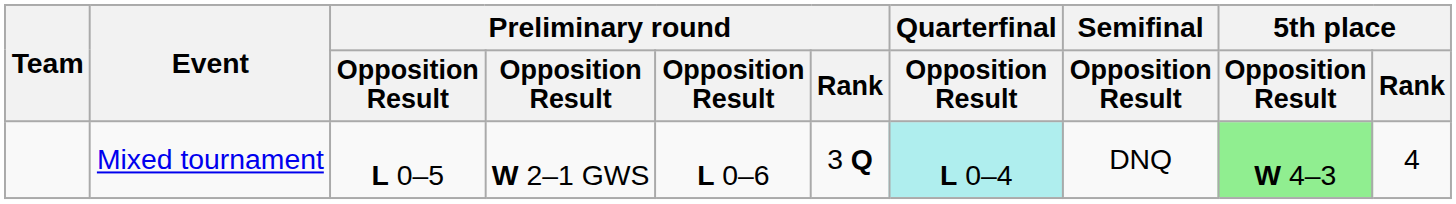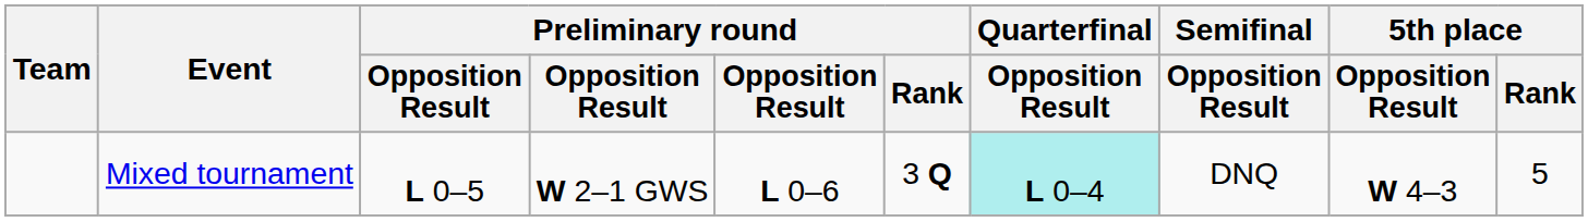Mixed tournament | 5th place / Opposition Result: lightgreen background -> no background
Mixed tournament | 5th place / Rank: 4 -> 5
